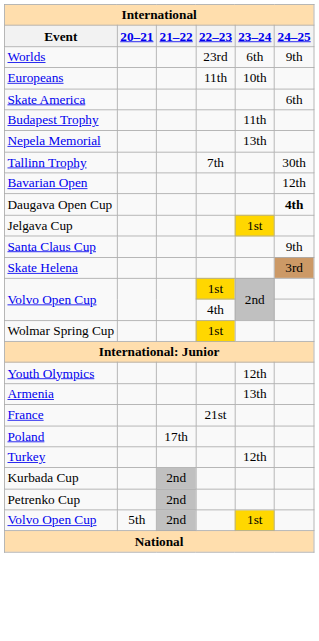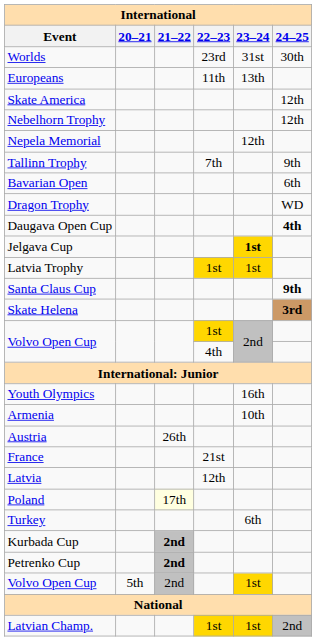Worlds | 23–24: 6th -> 31st
Worlds | 24–25: 9th -> 30th
Europeans | 23–24: 10th -> 13th
Skate America | 24–25: 6th -> 12th
- row: Budapest Trophy | 11th
+ row: Nebelhorn Trophy | 12th
Nepela Memorial | 23–24: 13th -> 12th
Tallinn Trophy | 24–25: 30th -> 9th
Bavarian Open | 24–25: 12th -> 6th
+ row: Dragon Trophy | WD
Jelgava Cup | 23–24: normal -> bold
+ row: Latvia Trophy | 1st | 1st
Santa Claus Cup | 24–25: normal -> bold
Skate Helena | 24–25: normal -> bold
- row: Wolmar Spring Cup | 1st
Youth Olympics | 23–24: 12th -> 16th
Armenia | 23–24: 13th -> 10th
+ row: Austria | 26th
+ row: Latvia | 12th
Poland | 21–22: no background -> lightyellow background
Turkey | 23–24: 12th -> 6th
Kurbada Cup | 21–22: normal -> bold
Petrenko Cup | 21–22: normal -> bold
+ row: Latvian Champ. | 1st | 1st | 2nd
